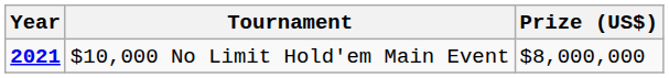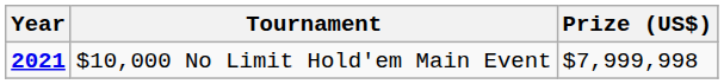$10,000 No Limit Hold'em Main Event | Prize (US$): $8,000,000 -> $7,999,998
